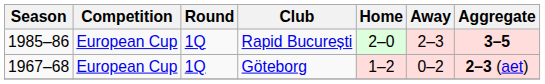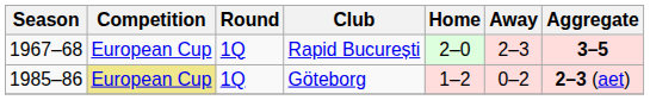Rapid București | Season: 1985–86 -> 1967–68
Göteborg | Season: 1967–68 -> 1985–86
Göteborg | Competition: no background -> khaki background
